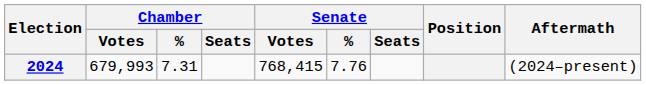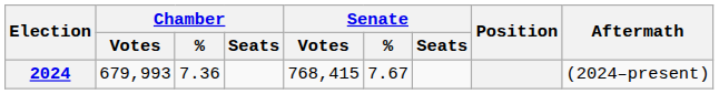2024 | Chamber / %: 7.31 -> 7.36
2024 | Senate / %: 7.76 -> 7.67
